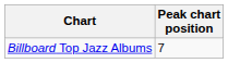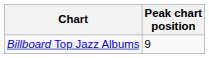Billboard Top Jazz Albums | Peak chart position: 7 -> 9
